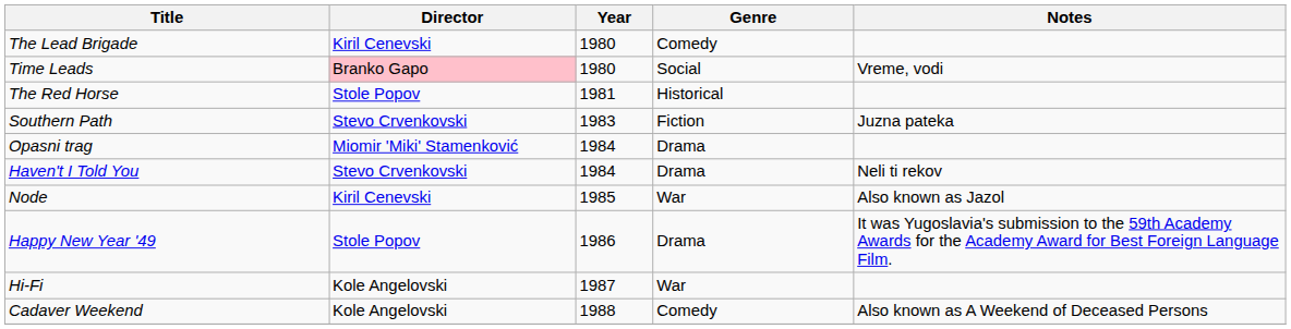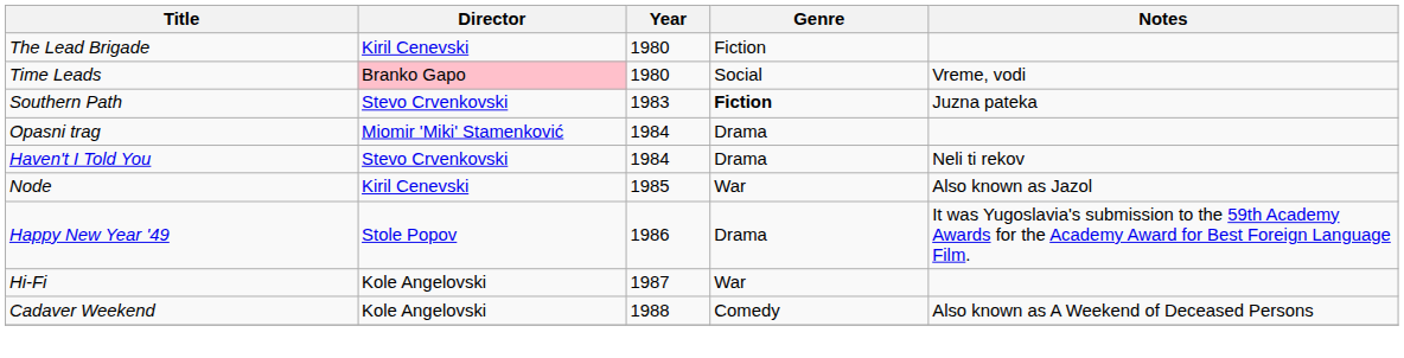The Lead Brigade | Genre: Comedy -> Fiction
- row: The Red Horse | Stole Popov | 1981 | Historical
Southern Path | Genre: normal -> bold
